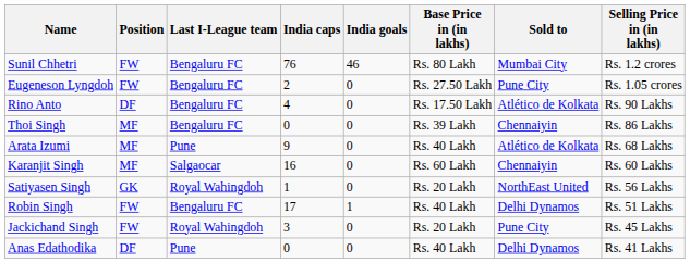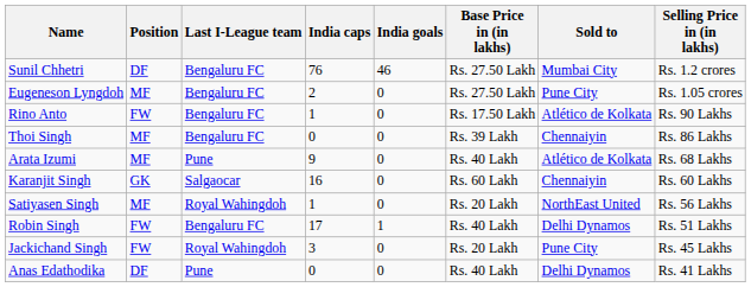Sunil Chhetri | Position: FW -> DF
Sunil Chhetri | Base Price in (in lakhs): Rs. 80 Lakh -> Rs. 27.50 Lakh
Eugeneson Lyngdoh | Position: FW -> MF
Rino Anto | Position: DF -> FW
Rino Anto | India caps: 4 -> 1
Karanjit Singh | Position: MF -> GK
Satiyasen Singh | Position: GK -> MF
